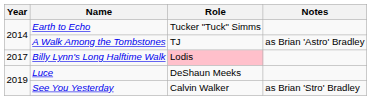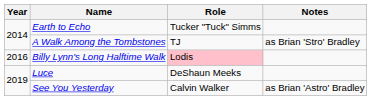A Walk Among the Tombstones | Notes: as Brian 'Astro' Bradley -> as Brian 'Stro' Bradley
Billy Lynn's Long Halftime Walk | Year: 2017 -> 2016
See You Yesterday | Notes: as Brian 'Stro' Bradley -> as Brian 'Astro' Bradley
